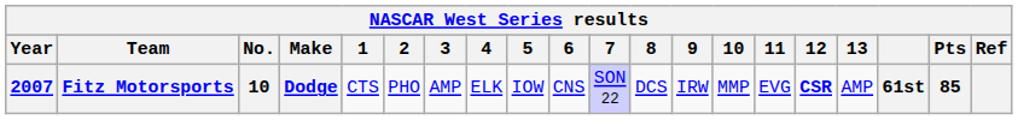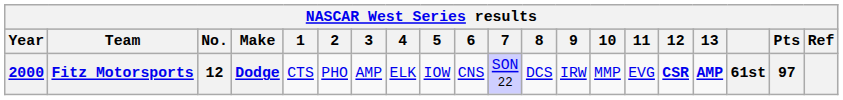Fitz Motorsports | Year: 2007 -> 2000
Fitz Motorsports | No.: 10 -> 12
Fitz Motorsports | 13: normal -> bold
Fitz Motorsports | Pts: 85 -> 97
